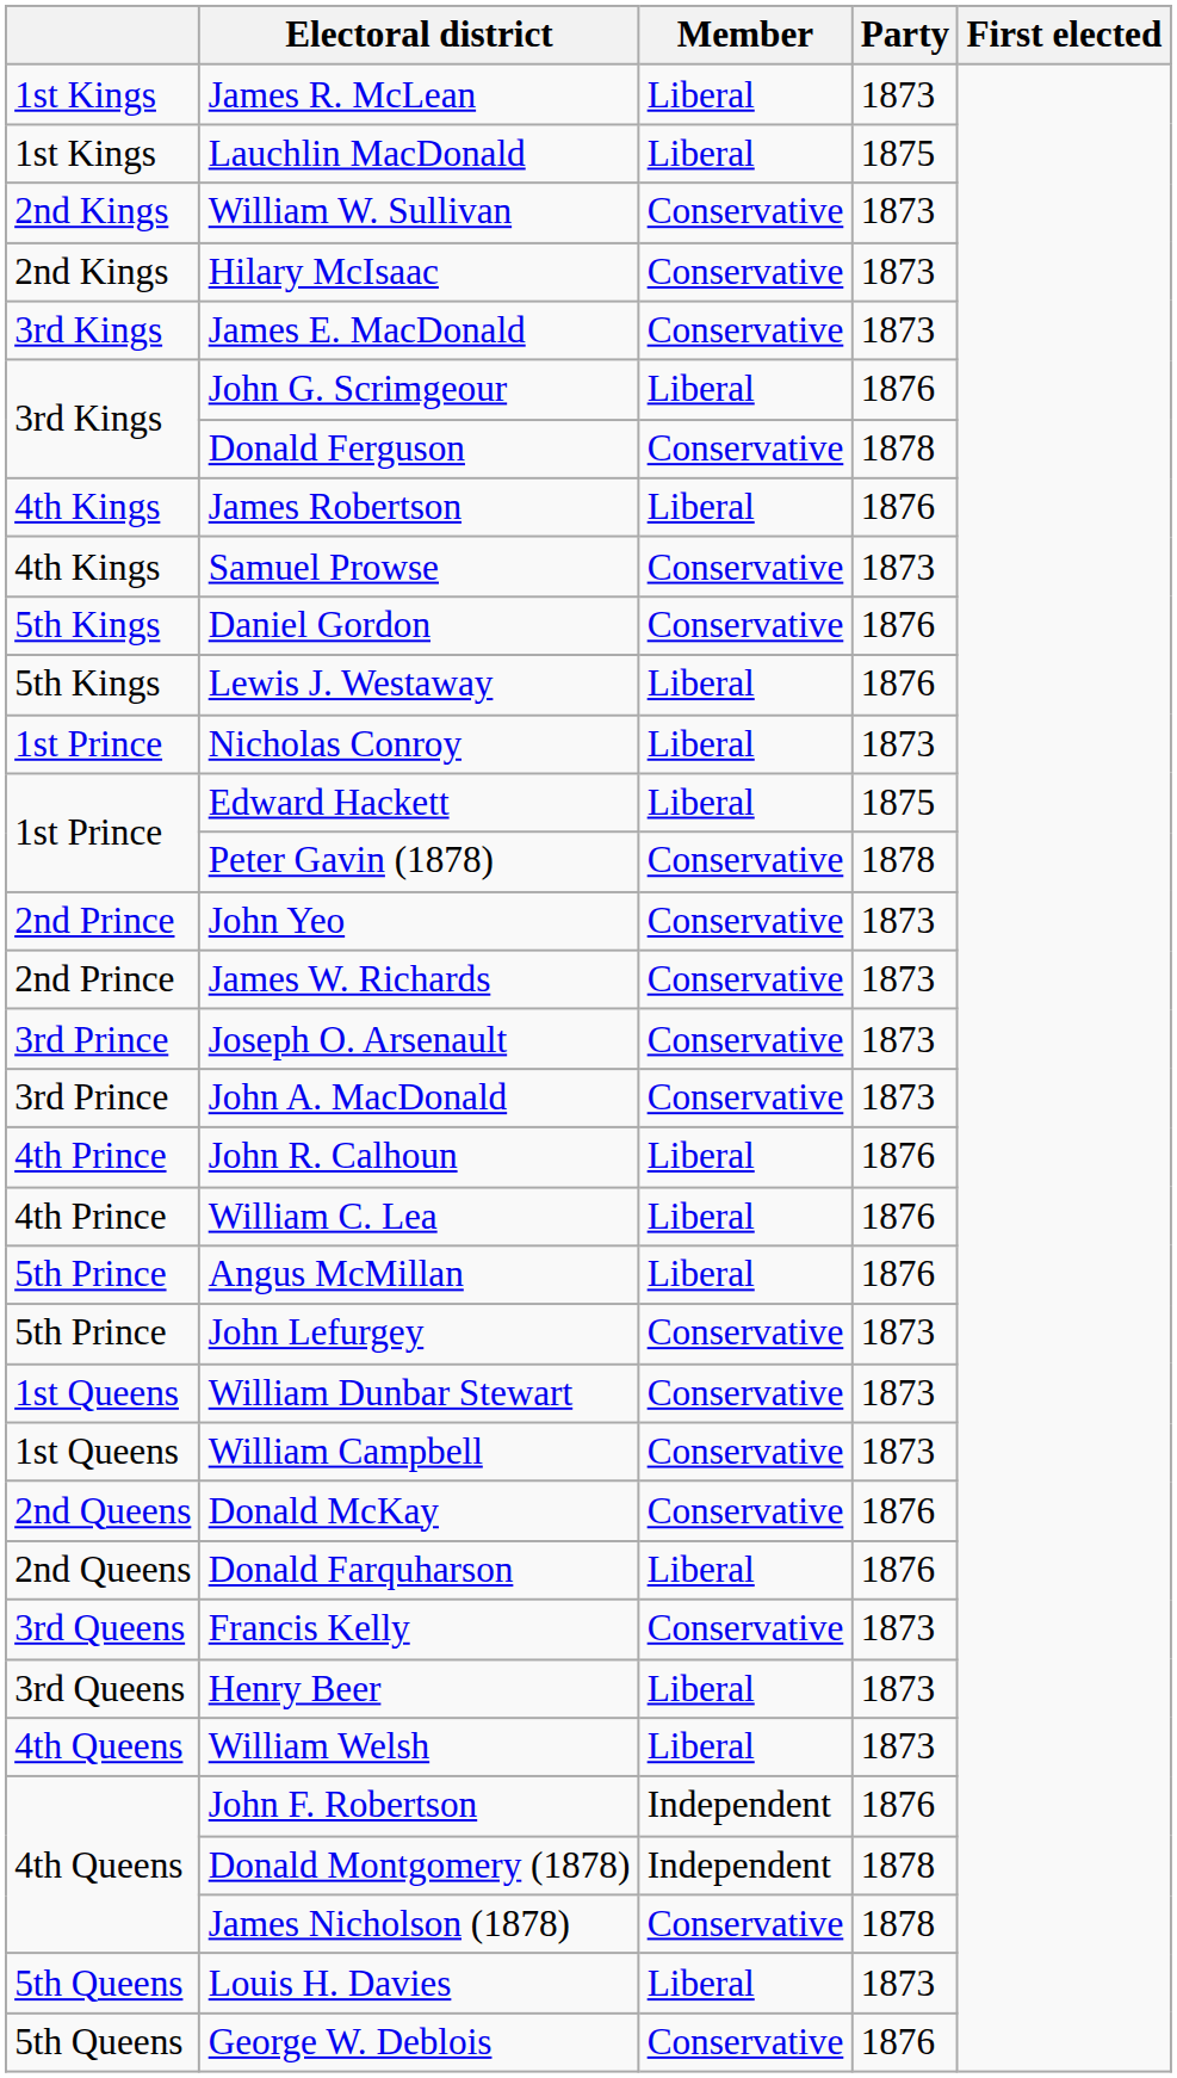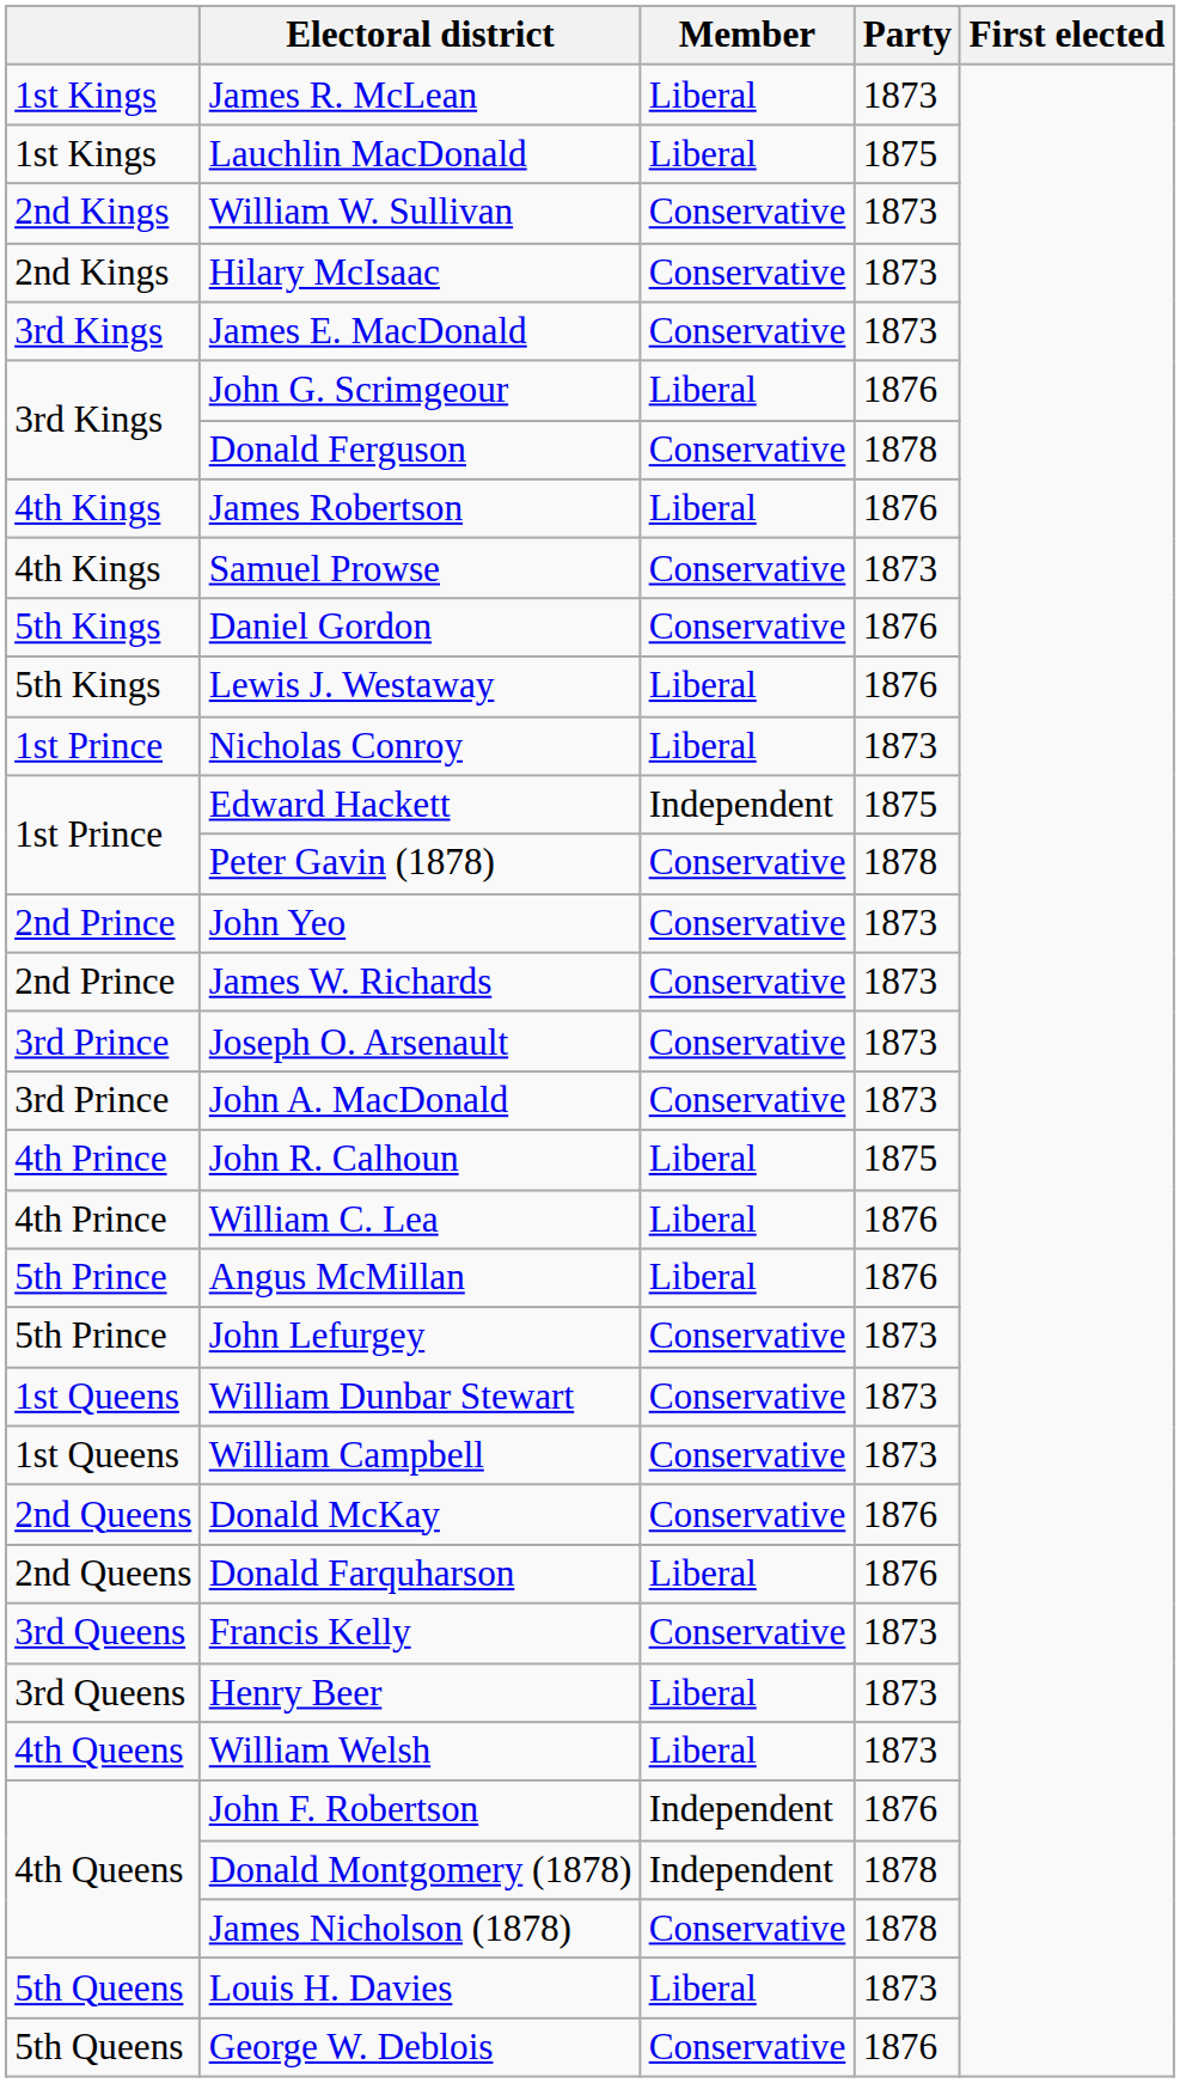Edward Hackett | Member: Liberal -> Independent
John R. Calhoun | Party: 1876 -> 1875
